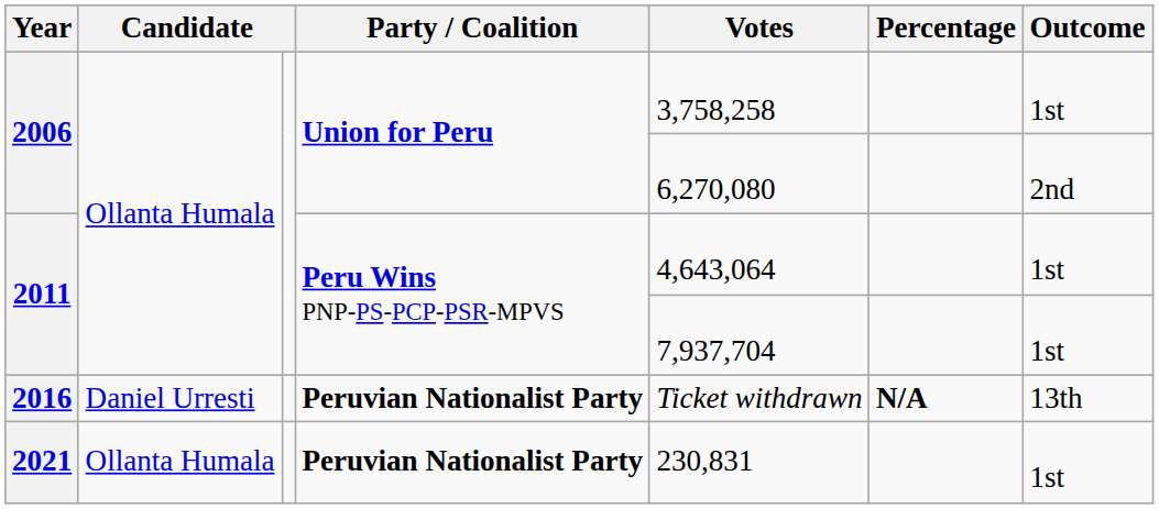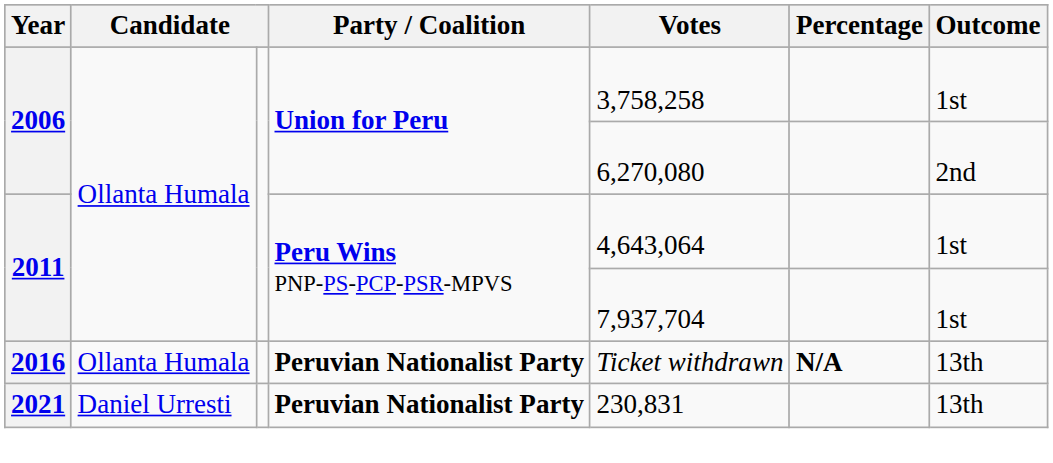2016 | column 2: Daniel Urresti -> Ollanta Humala
2021 | column 2: Ollanta Humala -> Daniel Urresti
2021 | Outcome: 1st -> 13th
